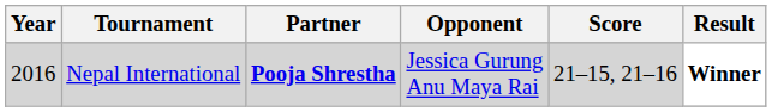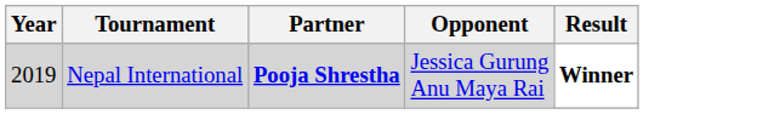- column: Score | 21–15, 21–16
Nepal International | Year: 2016 -> 2019
